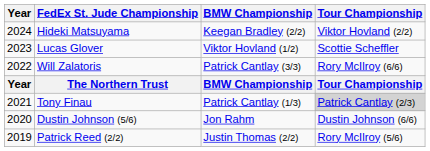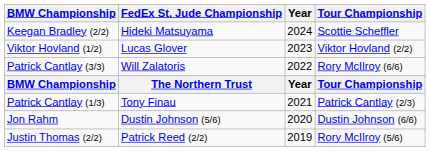columns swapped: Year <-> BMW Championship
Hideki Matsuyama | Tour Championship: Viktor Hovland (2/2) -> Scottie Scheffler
Lucas Glover | Tour Championship: Scottie Scheffler -> Viktor Hovland (2/2)
Tony Finau | Tour Championship: lightgrey background -> no background
